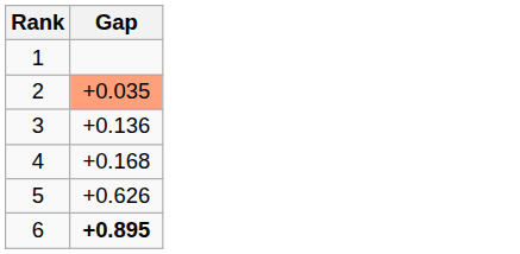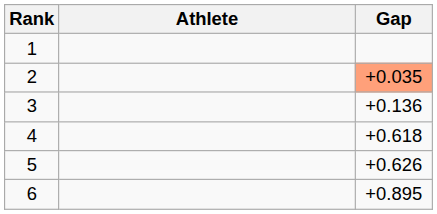+ column: Athlete
4 | Gap: +0.168 -> +0.618
6 | Gap: bold -> normal
